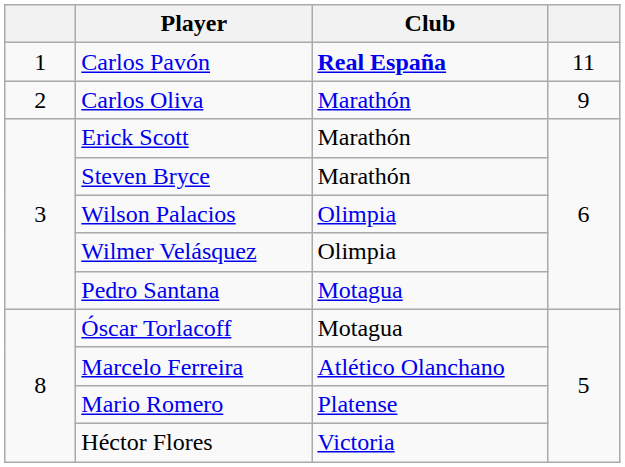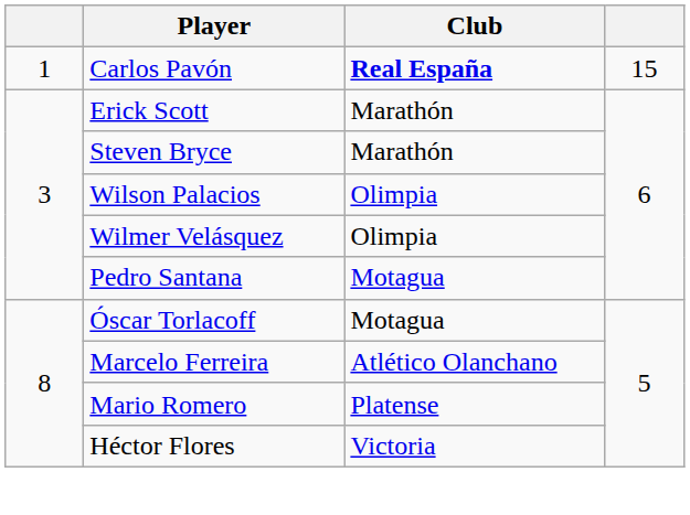Carlos Pavón | column 4: 11 -> 15
- row: 2 | Carlos Oliva | Marathón | 9
